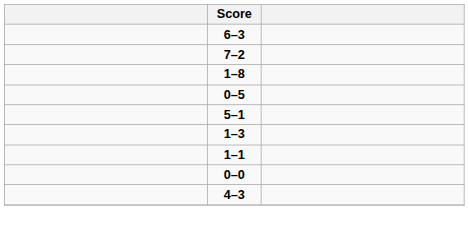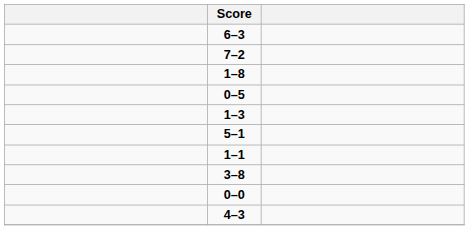rows swapped: 5–1 <-> 1–3
+ row: 3–8
